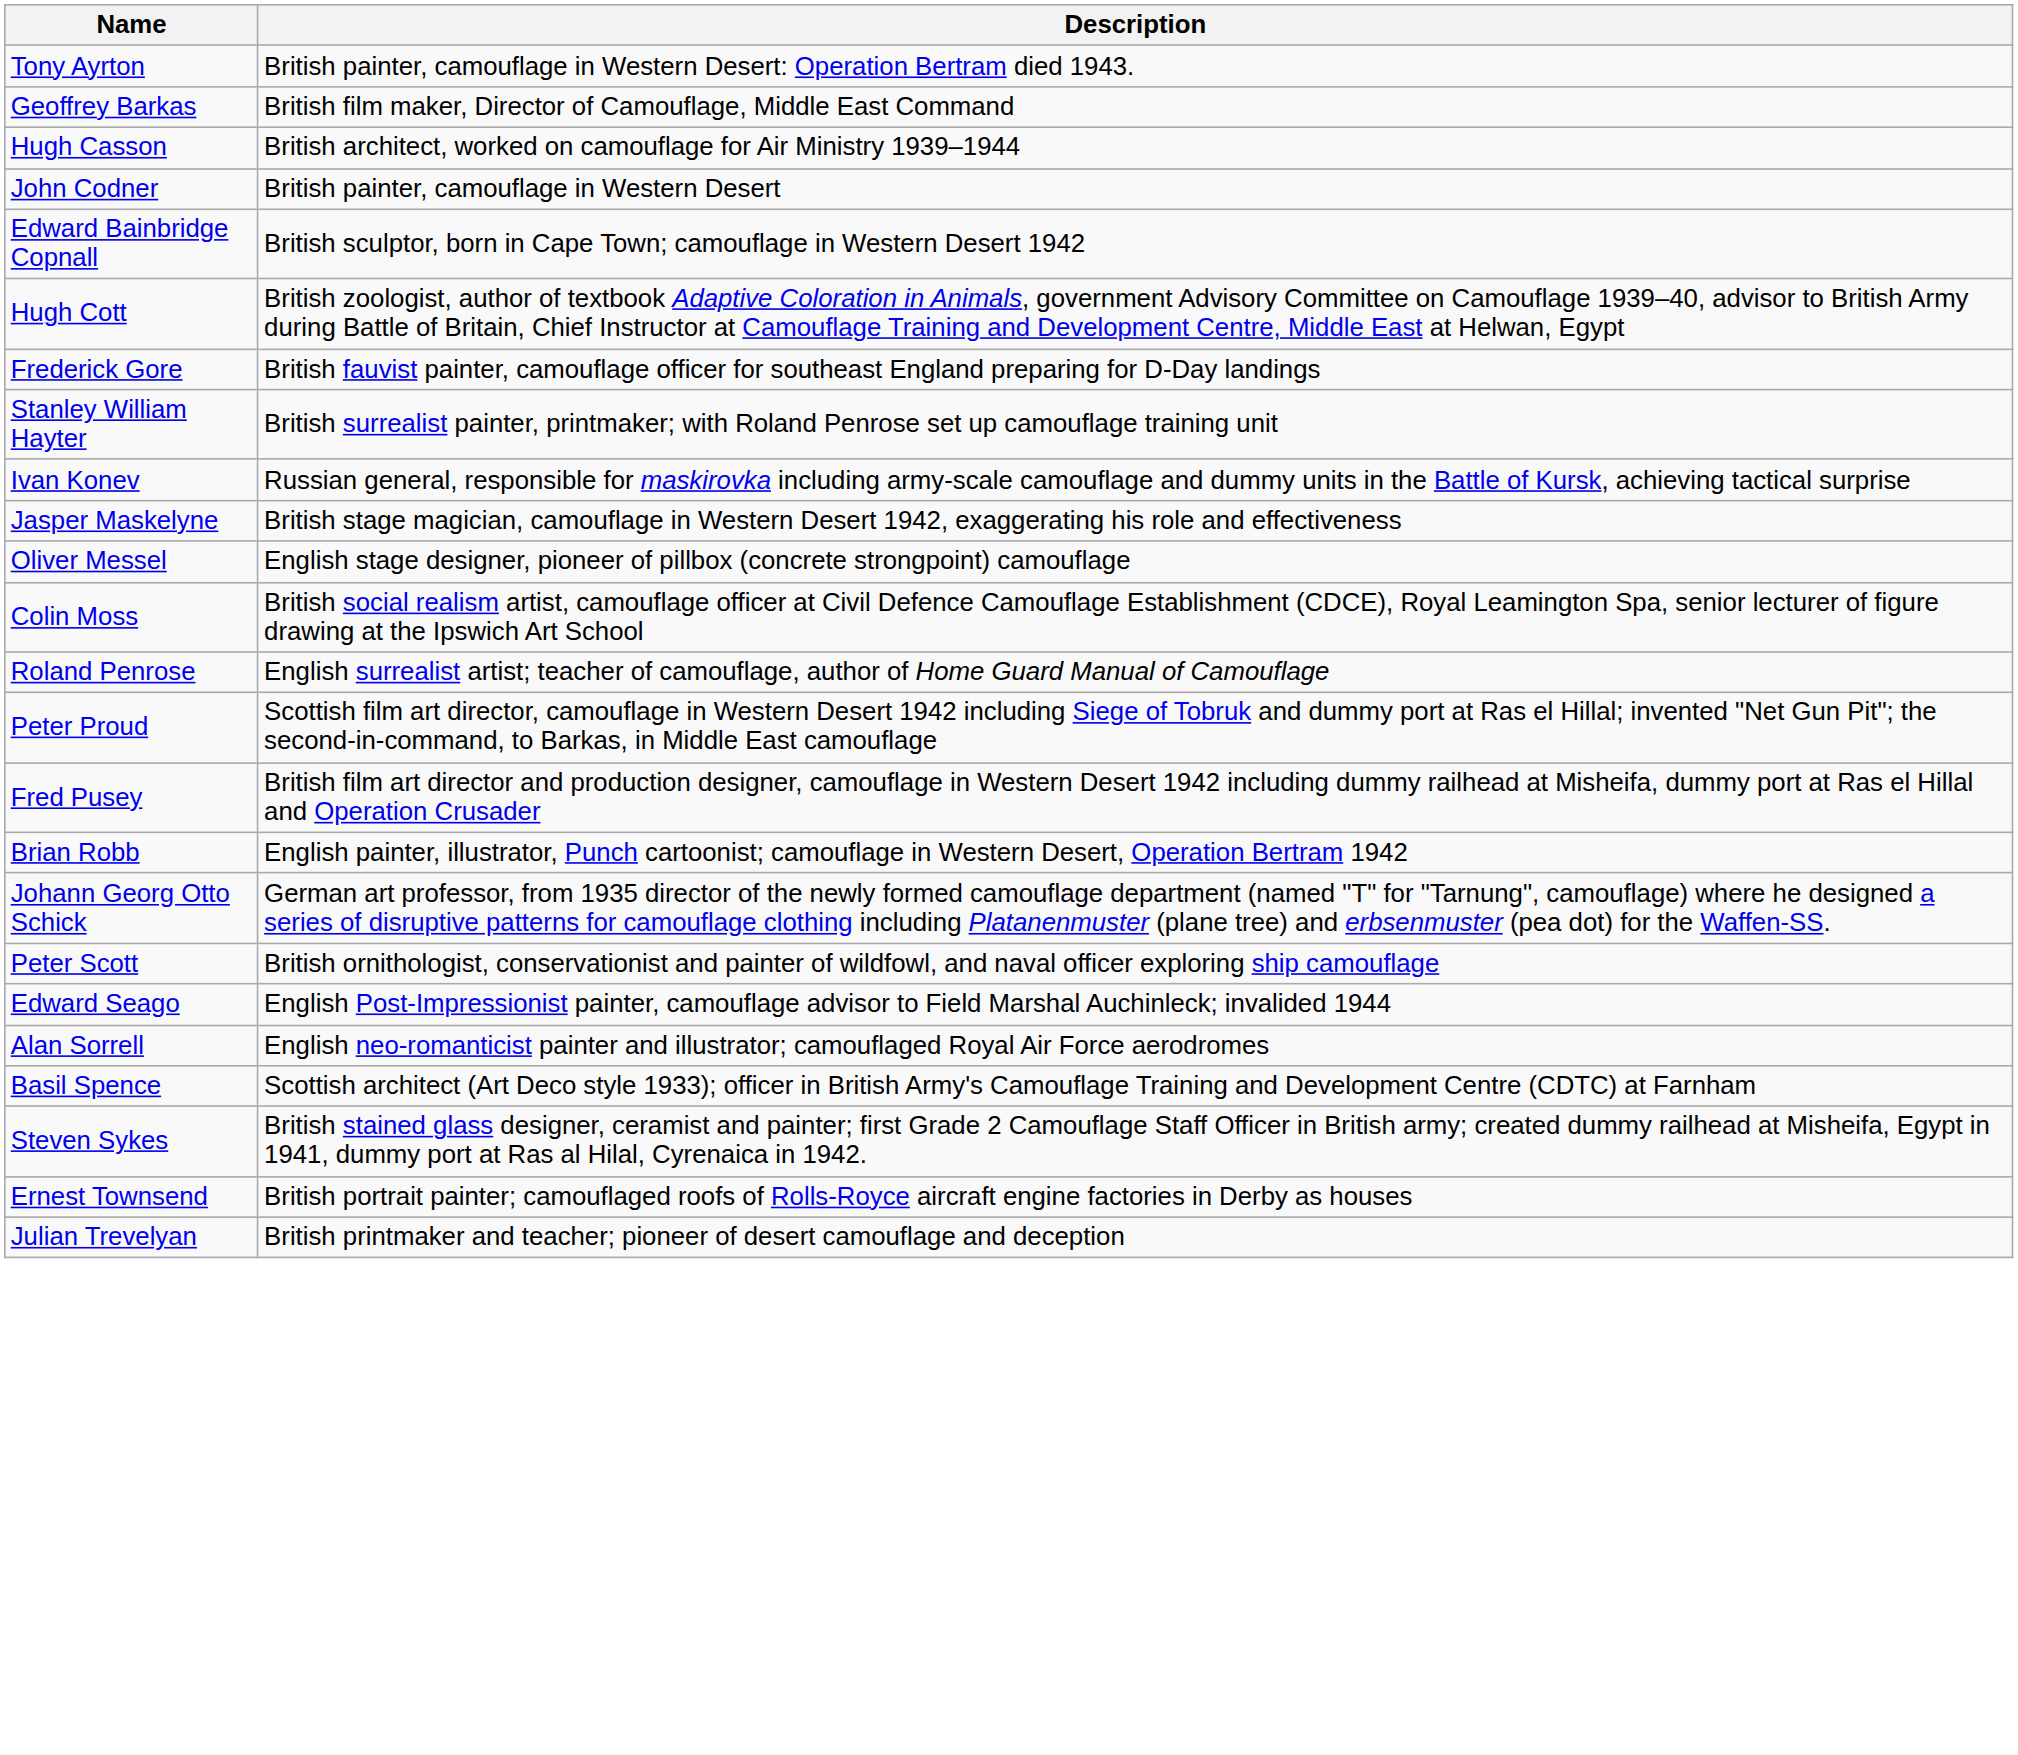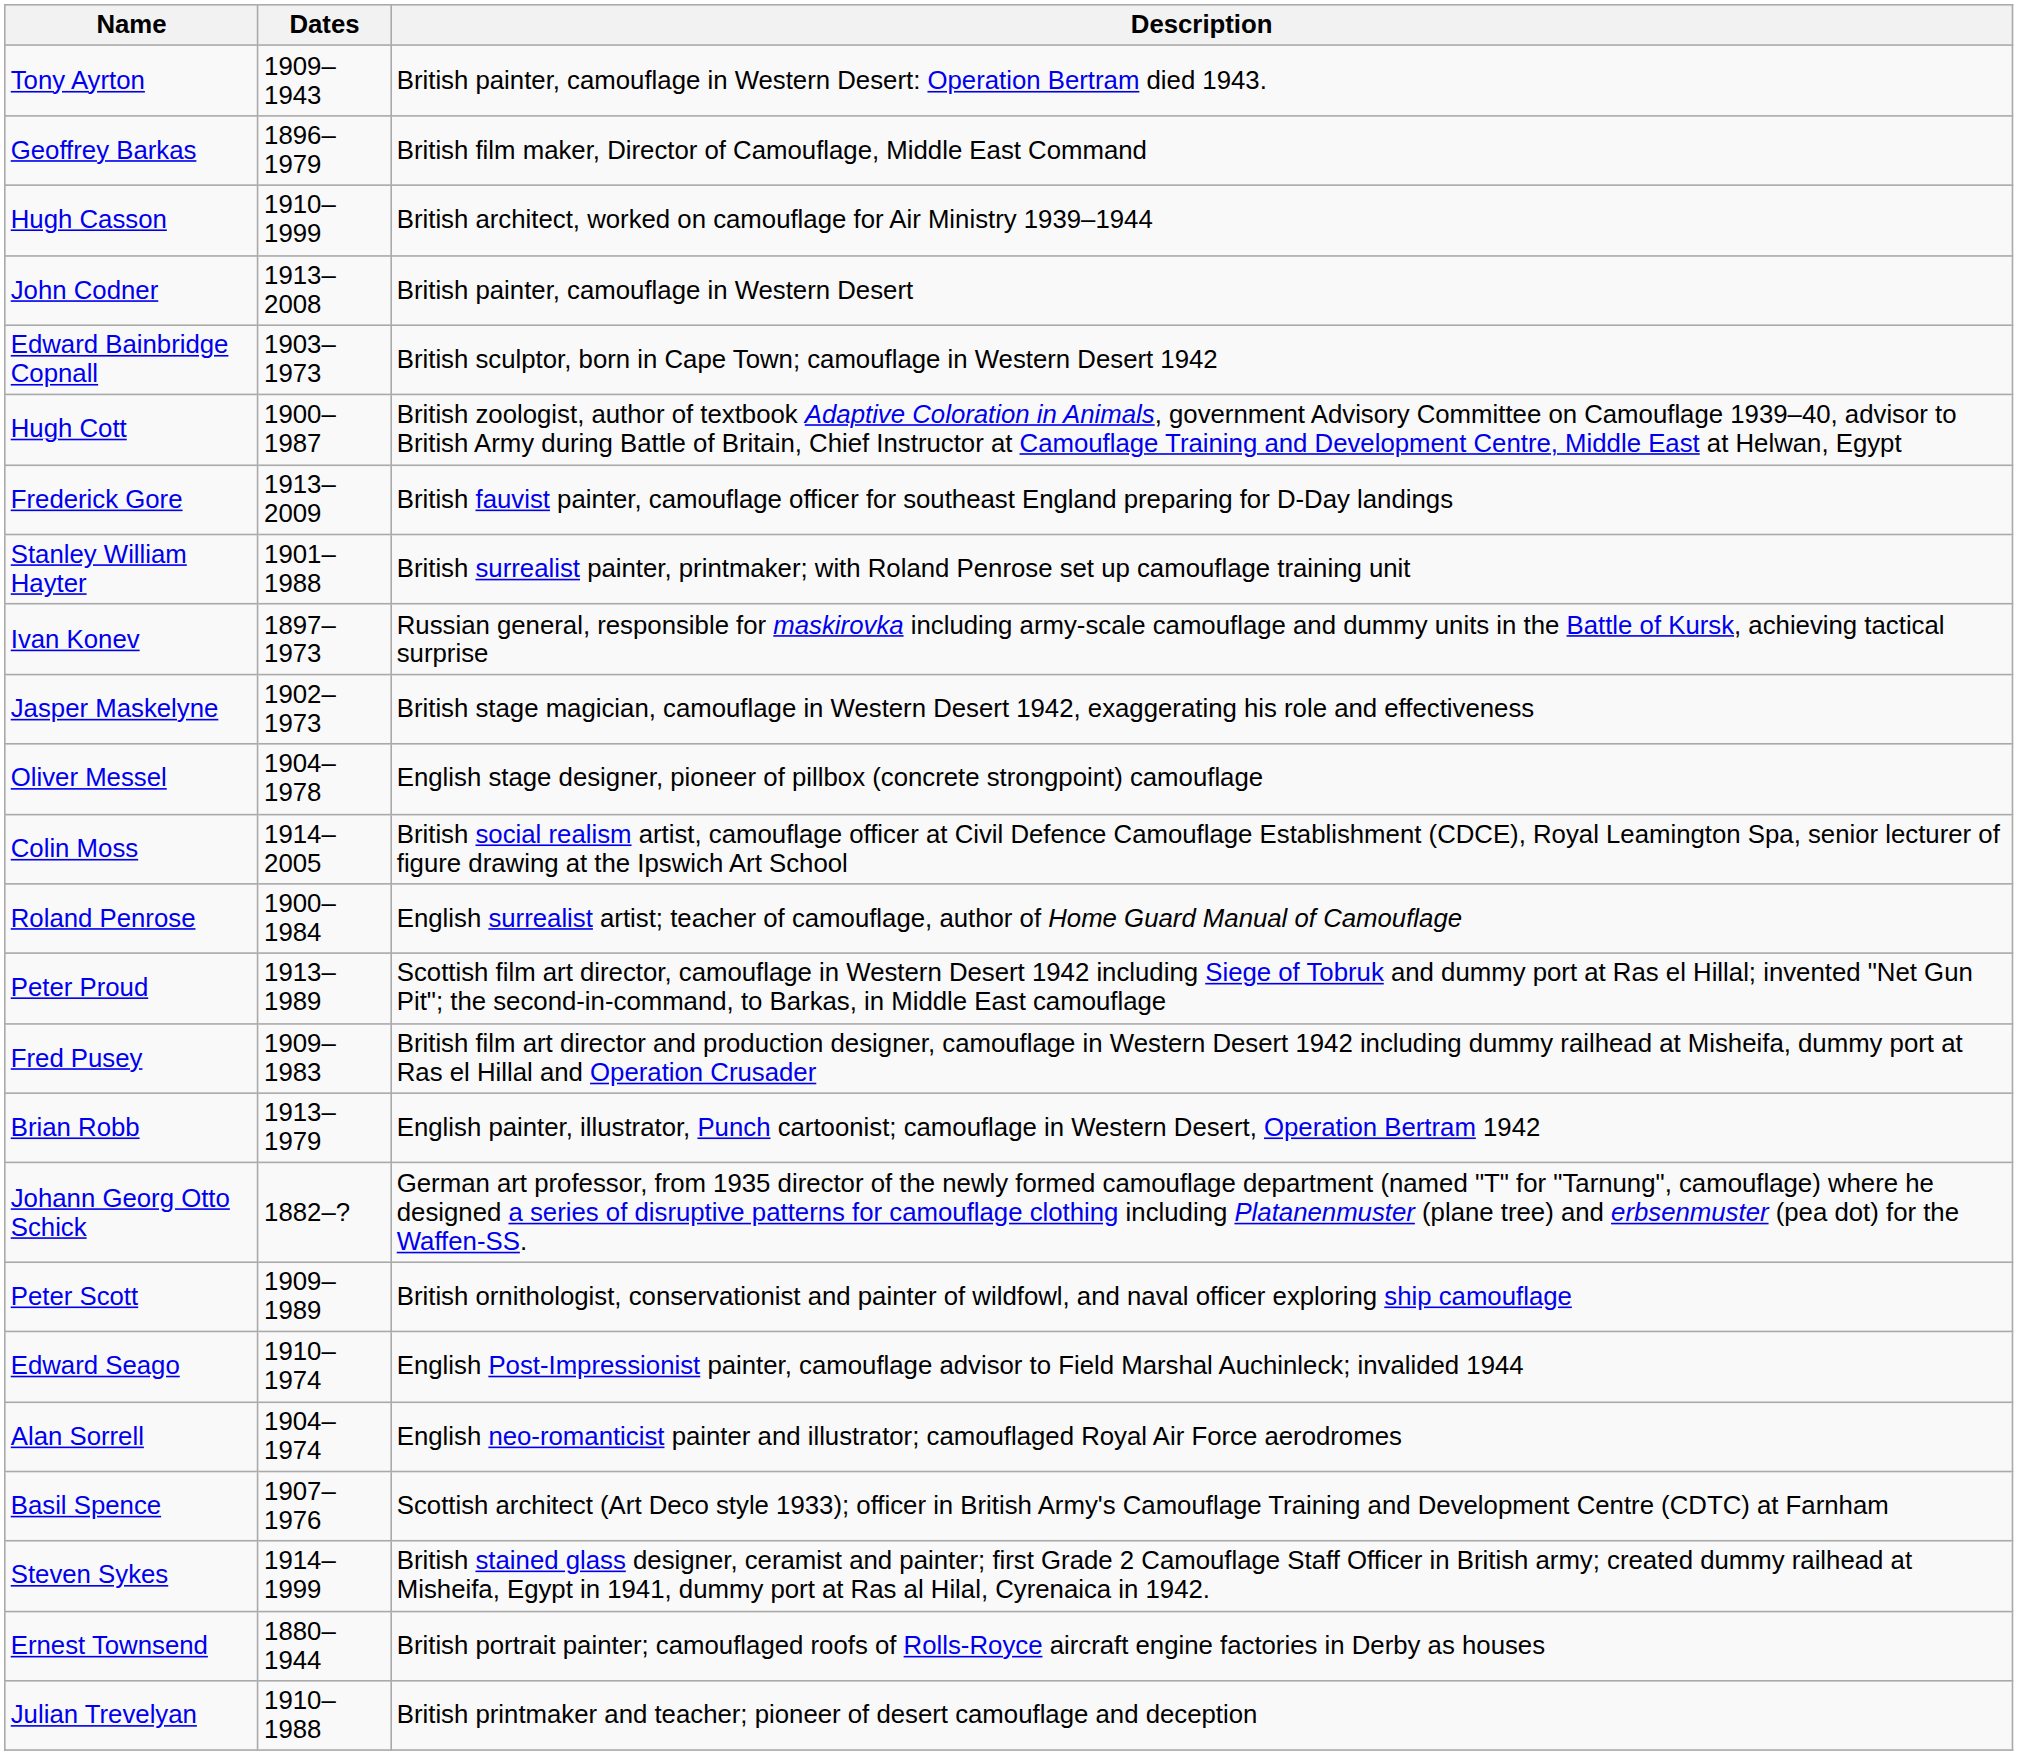+ column: Dates | 1909–1943 | 1896–1979 | 1910–1999 | 1913–2008 | 1903–1973 | 1900–1987 | 1913–2009 | 1901–1988 | 1897–1973 | 1902–1973 | 1904–1978 | 1914–2005 | 1900–1984 | 1913–1989 | 1909–1983 | 1913–1979 | 1882–? | 1909–1989 | 1910–1974 | 1904–1974 | 1907–1976 | 1914–1999 | 1880–1944 | 1910–1988
